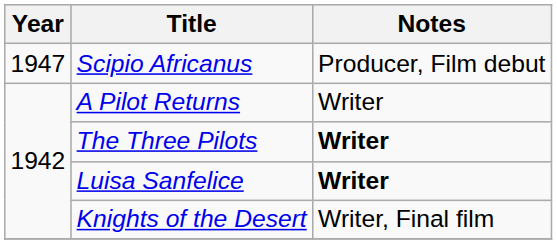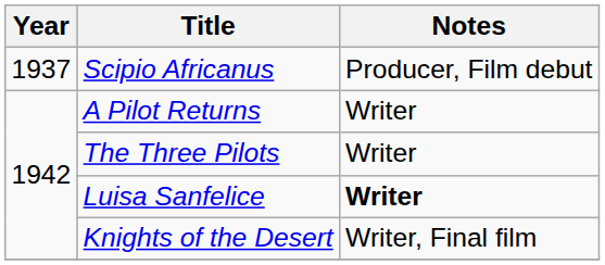Scipio Africanus | Year: 1947 -> 1937
The Three Pilots | Notes: bold -> normal
